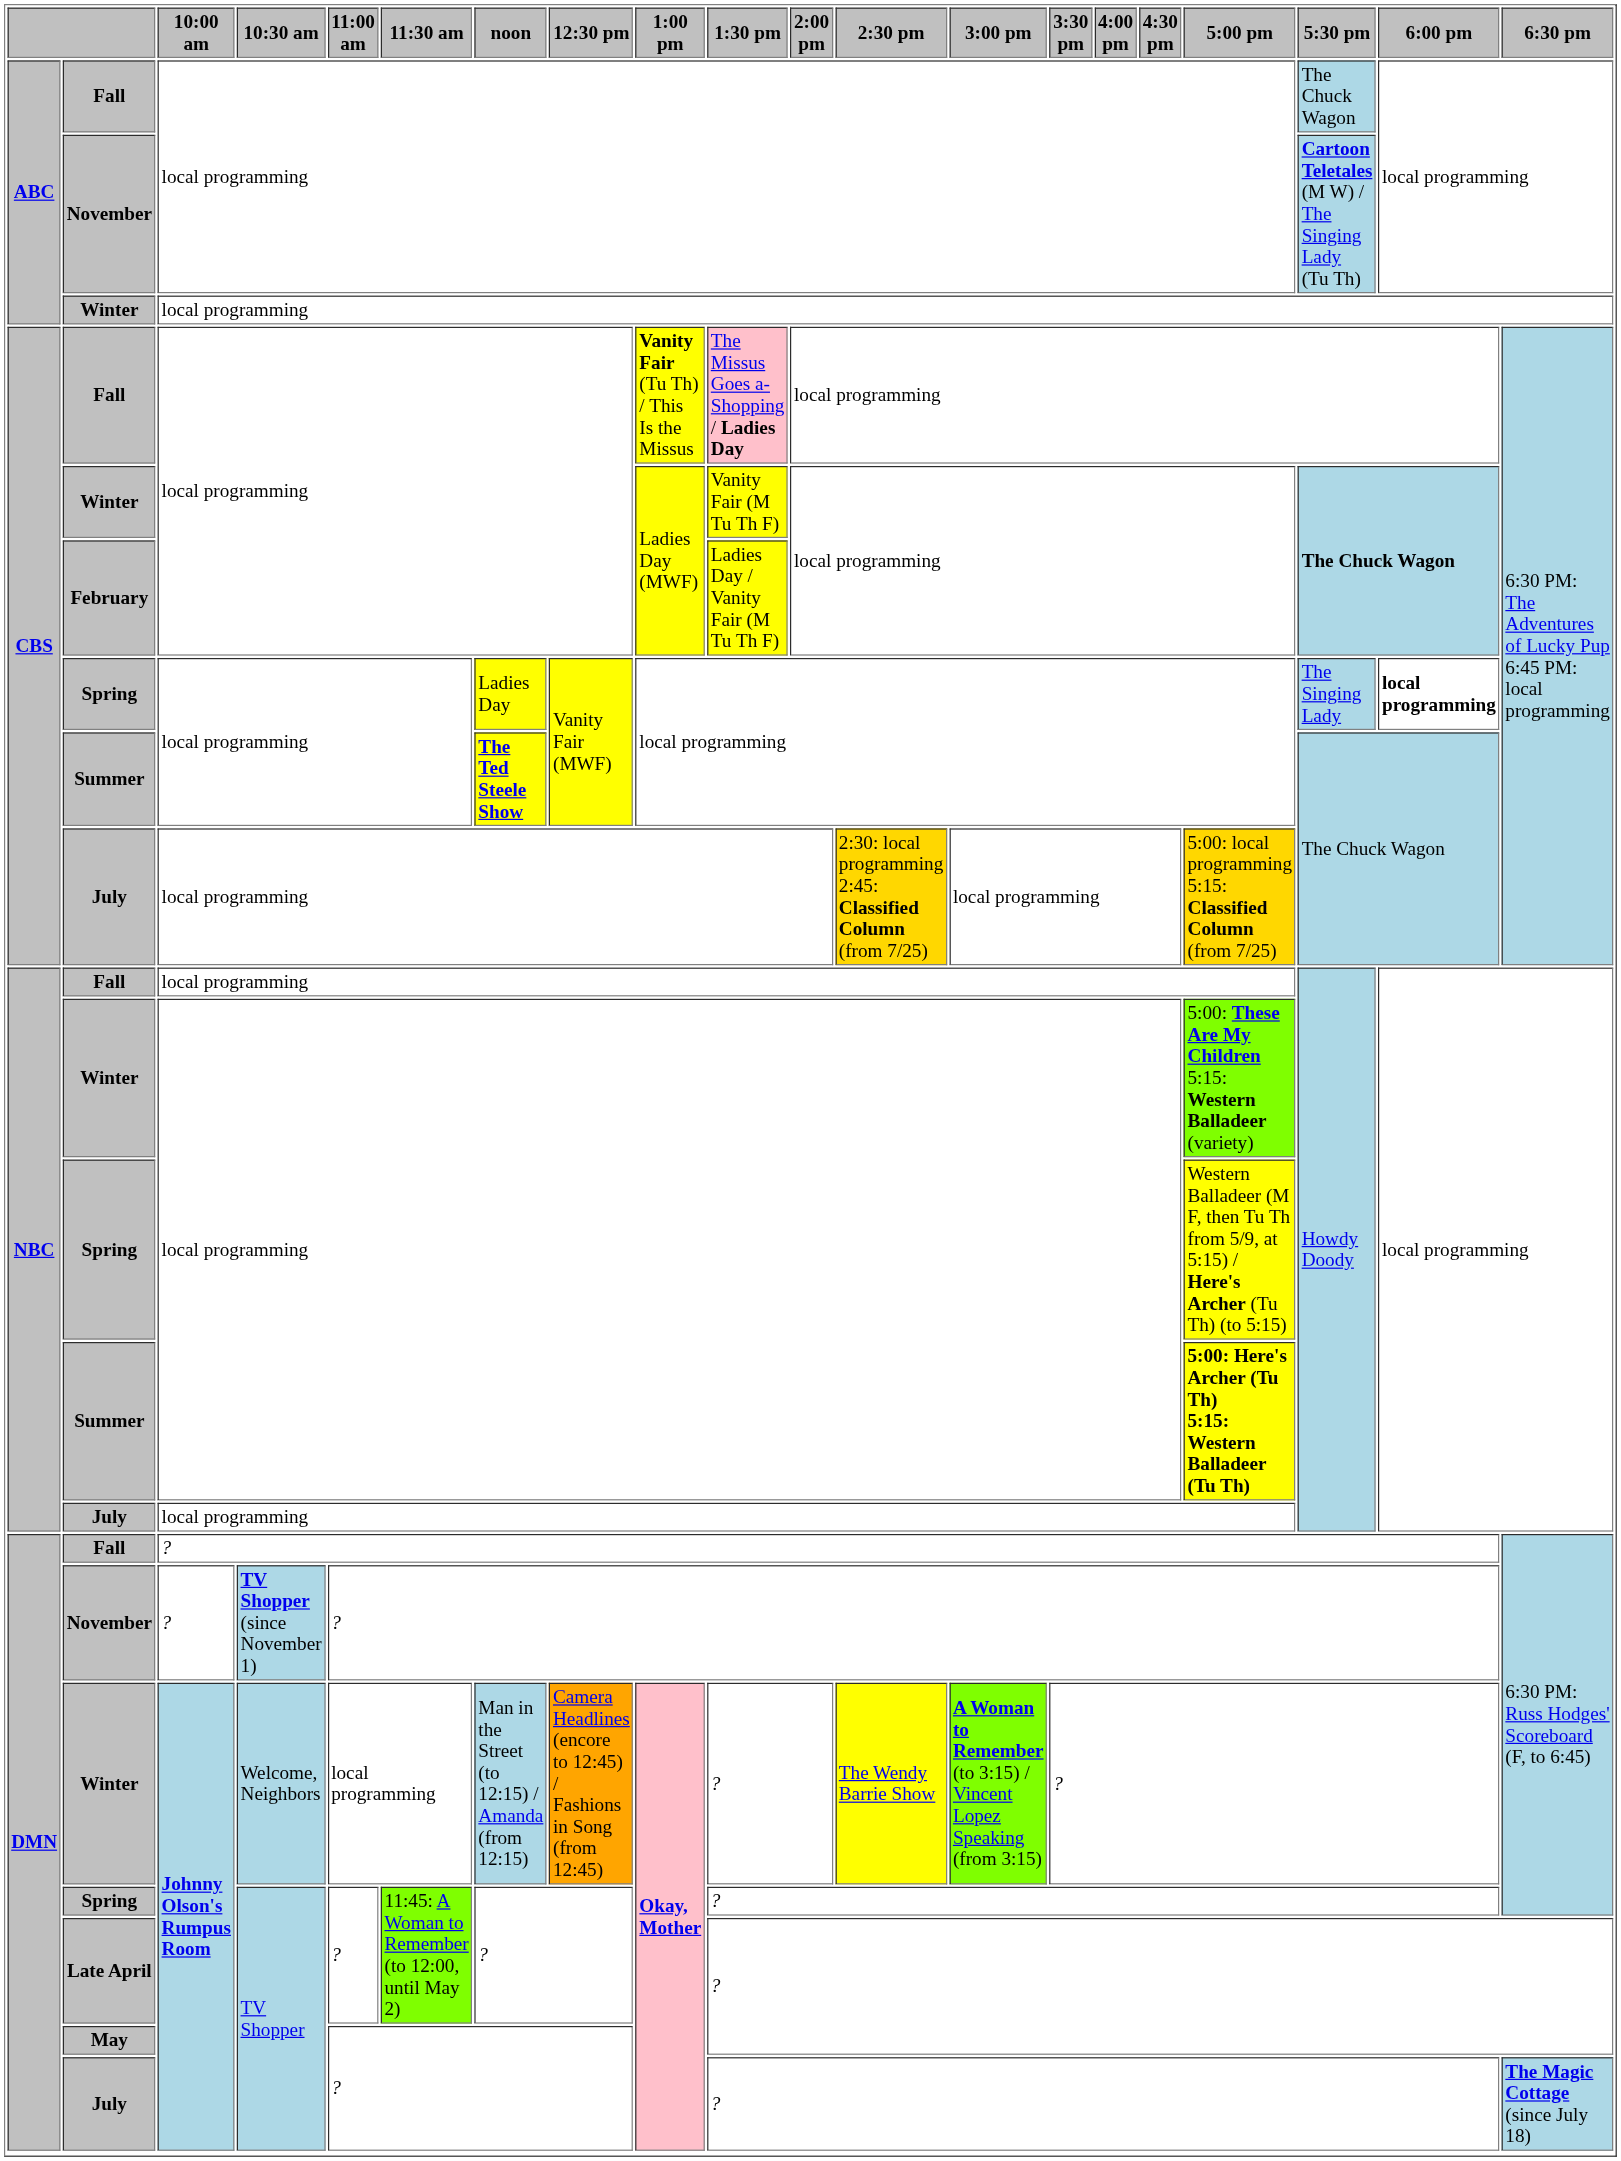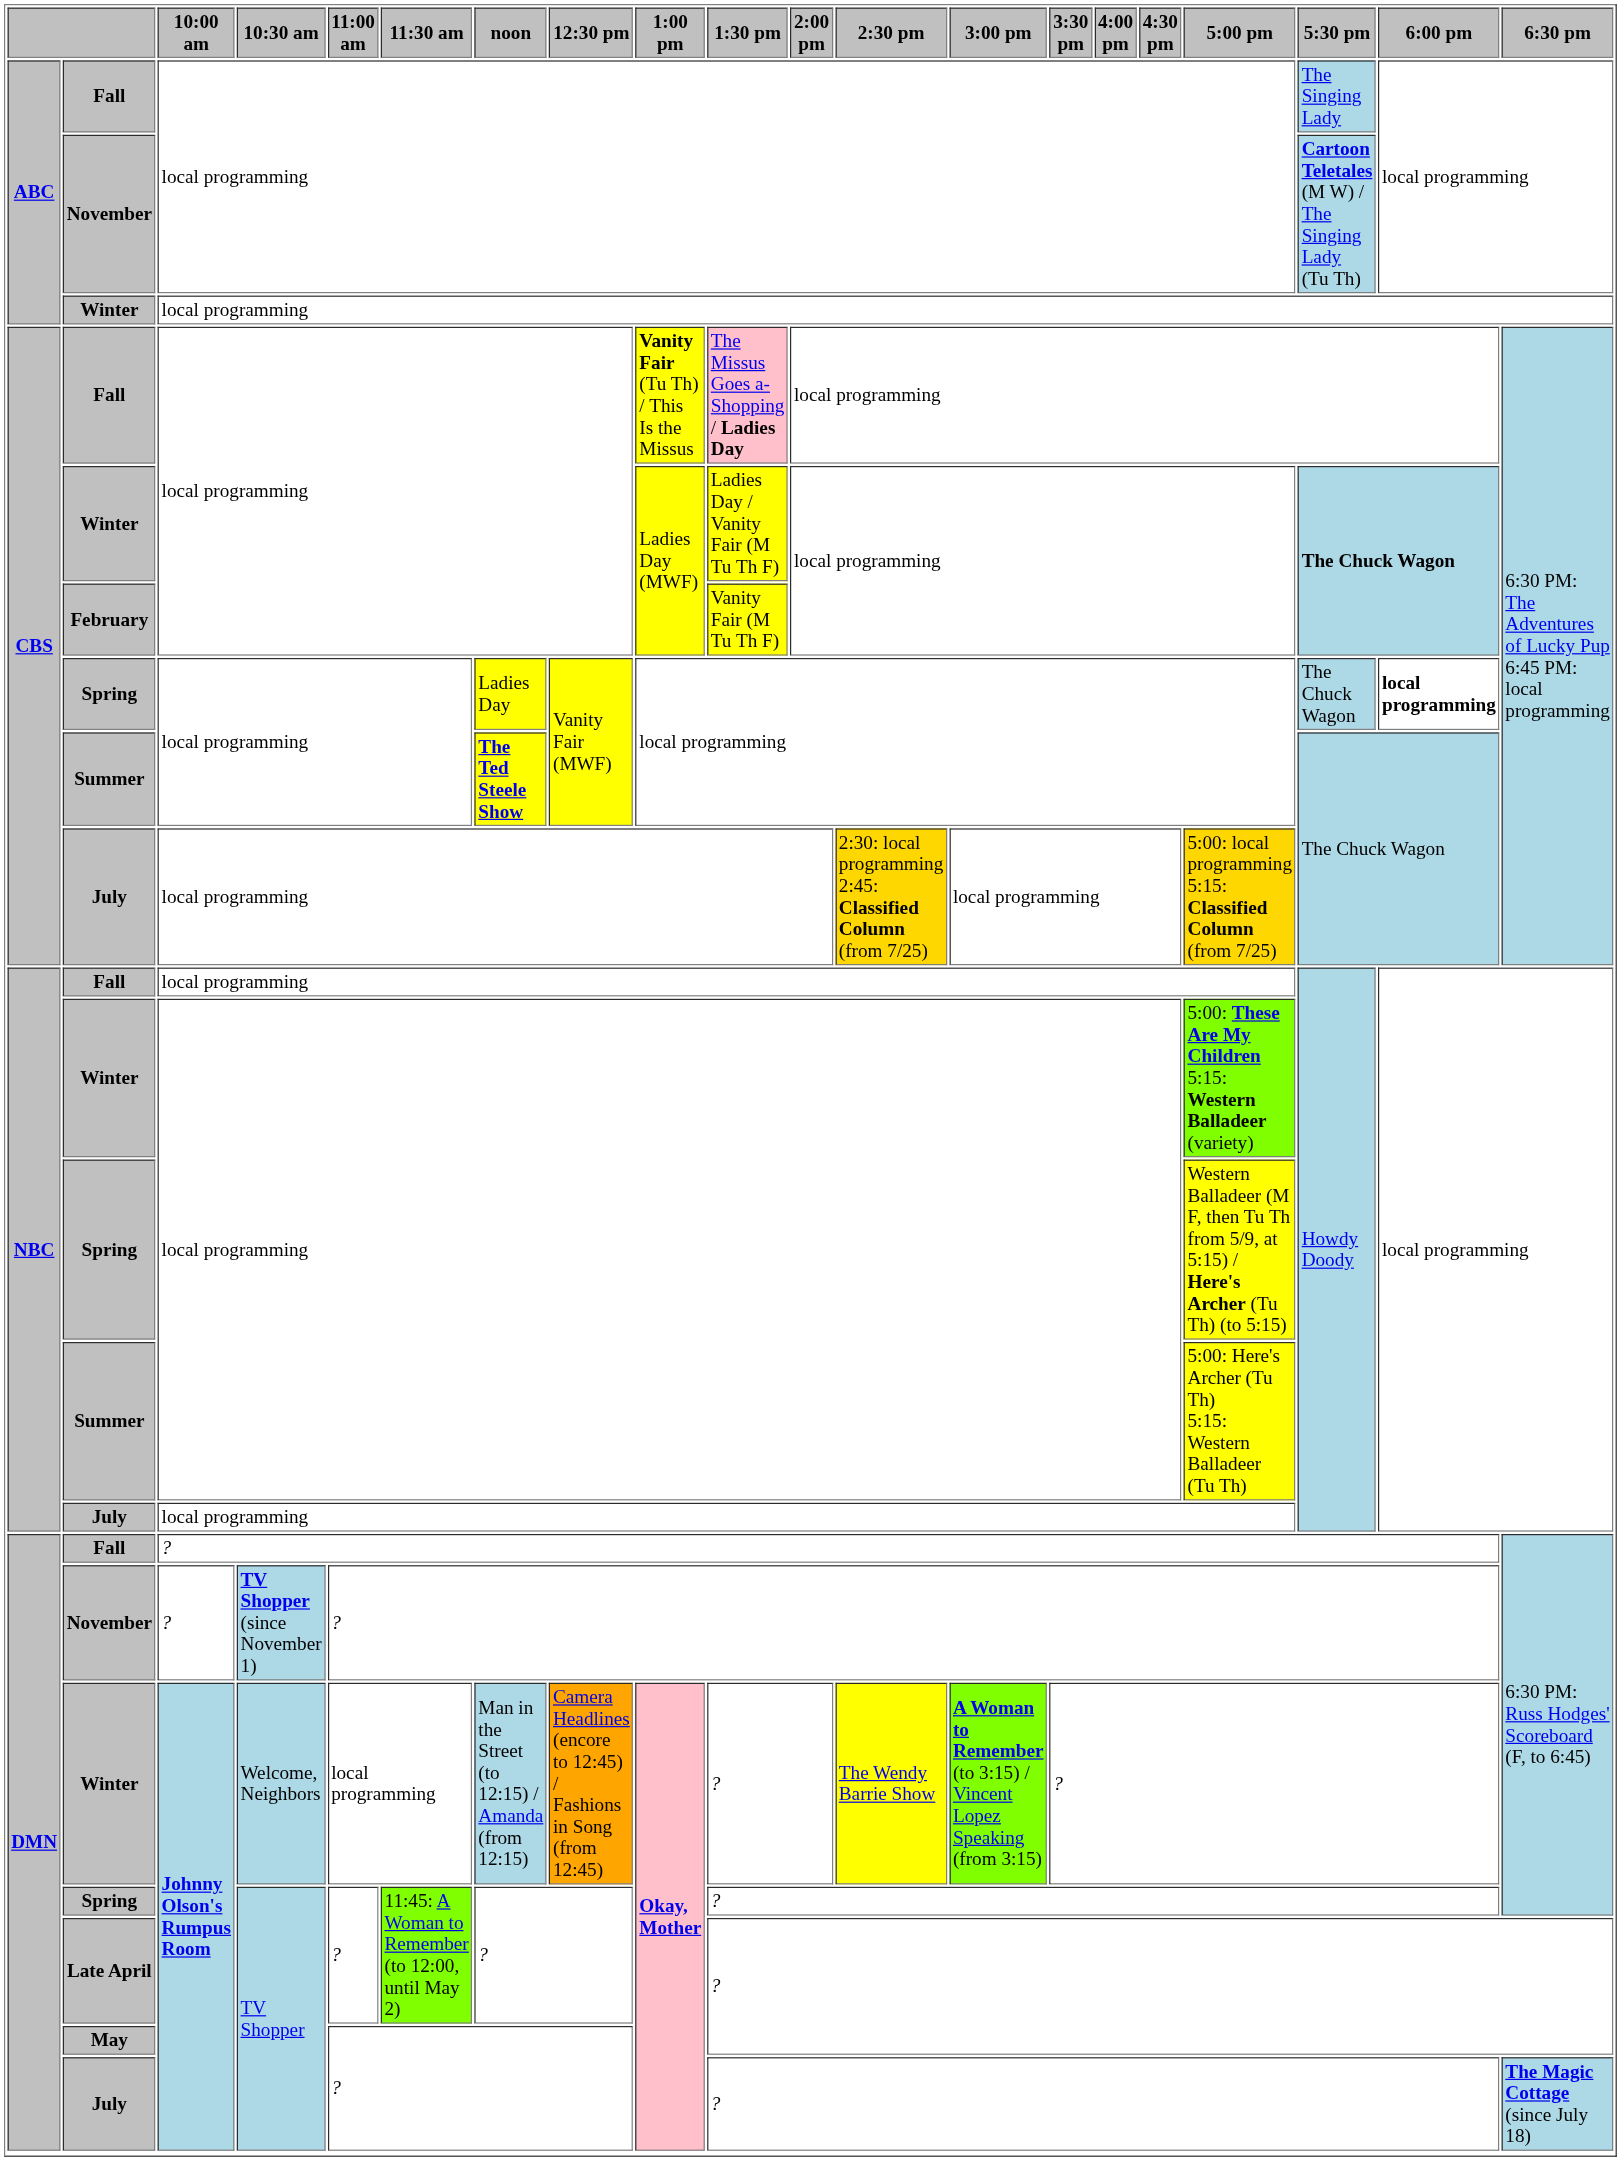ABC / Fall | 5:30 pm: The Chuck Wagon -> The Singing Lady
CBS / Winter | 1:30 pm: Vanity Fair (M Tu Th F) -> Ladies Day / Vanity Fair (M Tu Th F)
February | 1:30 pm: Ladies Day / Vanity Fair (M Tu Th F) -> Vanity Fair (M Tu Th F)
CBS / Spring | 5:30 pm: The Singing Lady -> The Chuck Wagon
NBC / Summer | 5:00 pm: bold -> normal
